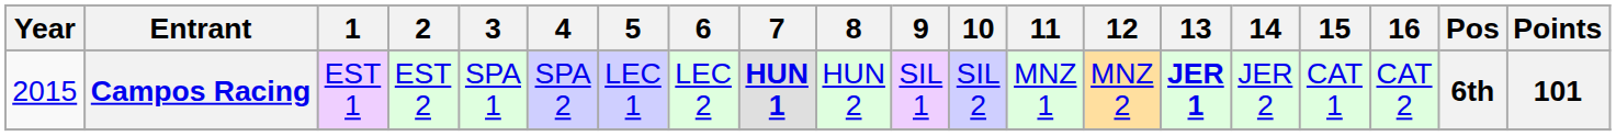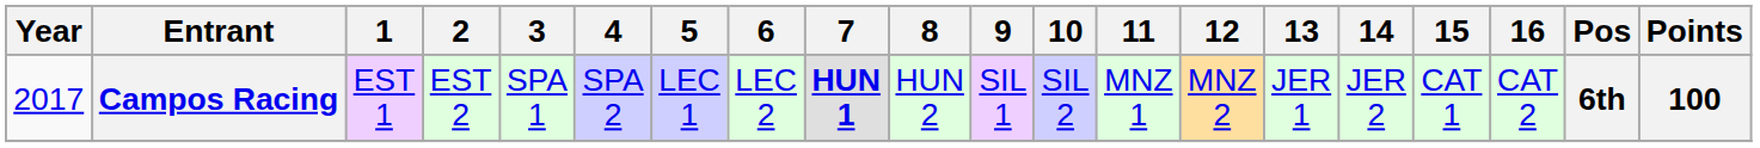Campos Racing | Year: 2015 -> 2017
Campos Racing | 13: bold -> normal
Campos Racing | Points: 101 -> 100
